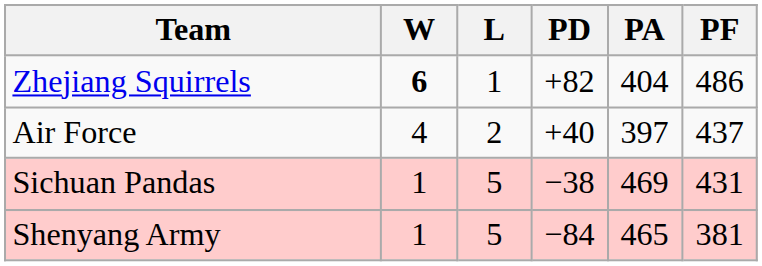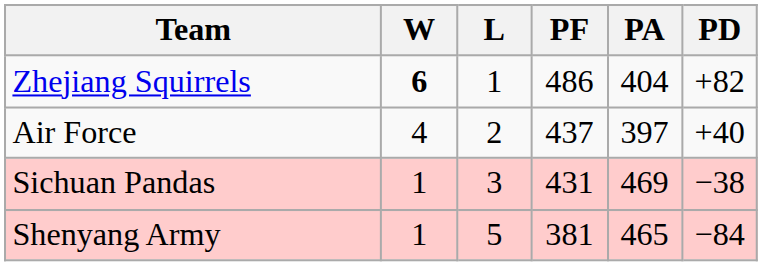columns swapped: PF <-> PD
Sichuan Pandas | L: 5 -> 3
